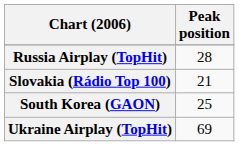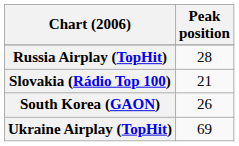South Korea (GAON) | Peak position: 25 -> 26
